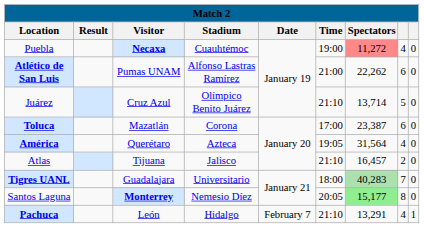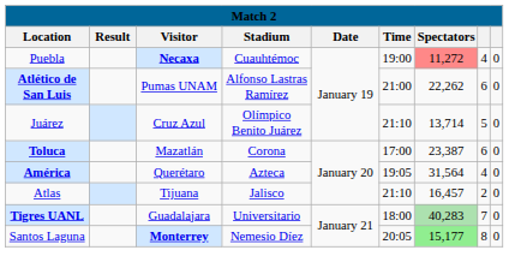- row: Pachuca | León | Hidalgo | February 7 | 21:10 | 13,291 | 4 | 1
